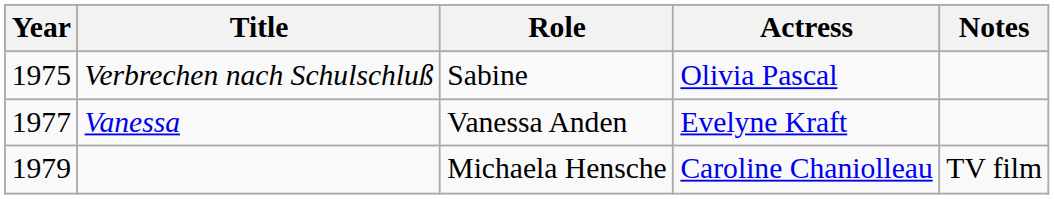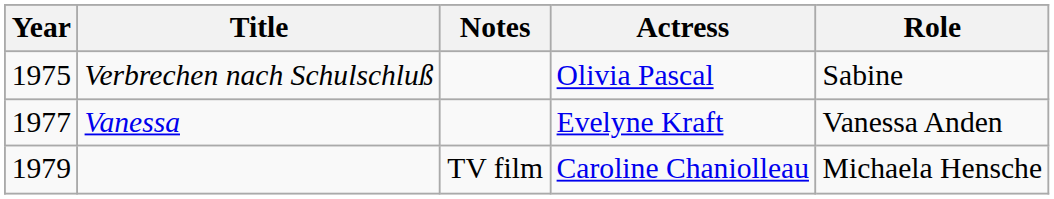columns swapped: Role <-> Notes
